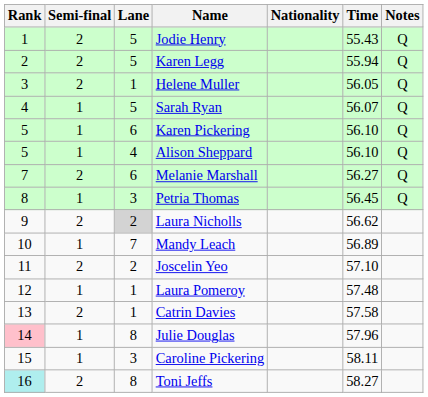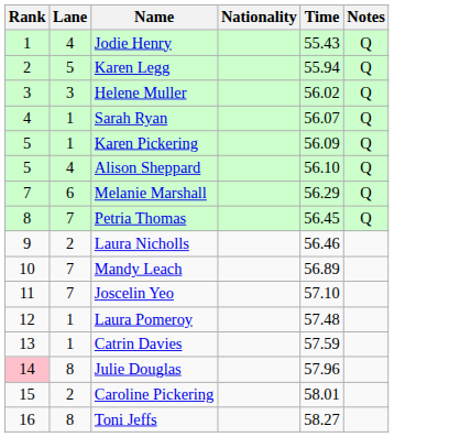- column: Semi-final | 2 | 2 | 2 | 1 | 1 | 1 | 2 | 1 | 2 | 1 | 2 | 1 | 2 | 1 | 1 | 2
Jodie Henry | Lane: 5 -> 4
Helene Muller | Lane: 1 -> 3
Helene Muller | Time: 56.05 -> 56.02
Sarah Ryan | Lane: 5 -> 1
Karen Pickering | Lane: 6 -> 1
Karen Pickering | Time: 56.10 -> 56.09
Melanie Marshall | Time: 56.27 -> 56.29
Petria Thomas | Lane: 3 -> 7
Laura Nicholls | Lane: lightgrey background -> no background
Laura Nicholls | Time: 56.62 -> 56.46
Joscelin Yeo | Lane: 2 -> 7
Catrin Davies | Time: 57.58 -> 57.59
Caroline Pickering | Lane: 3 -> 2
Caroline Pickering | Time: 58.11 -> 58.01
Toni Jeffs | Rank: paleturquoise background -> no background
